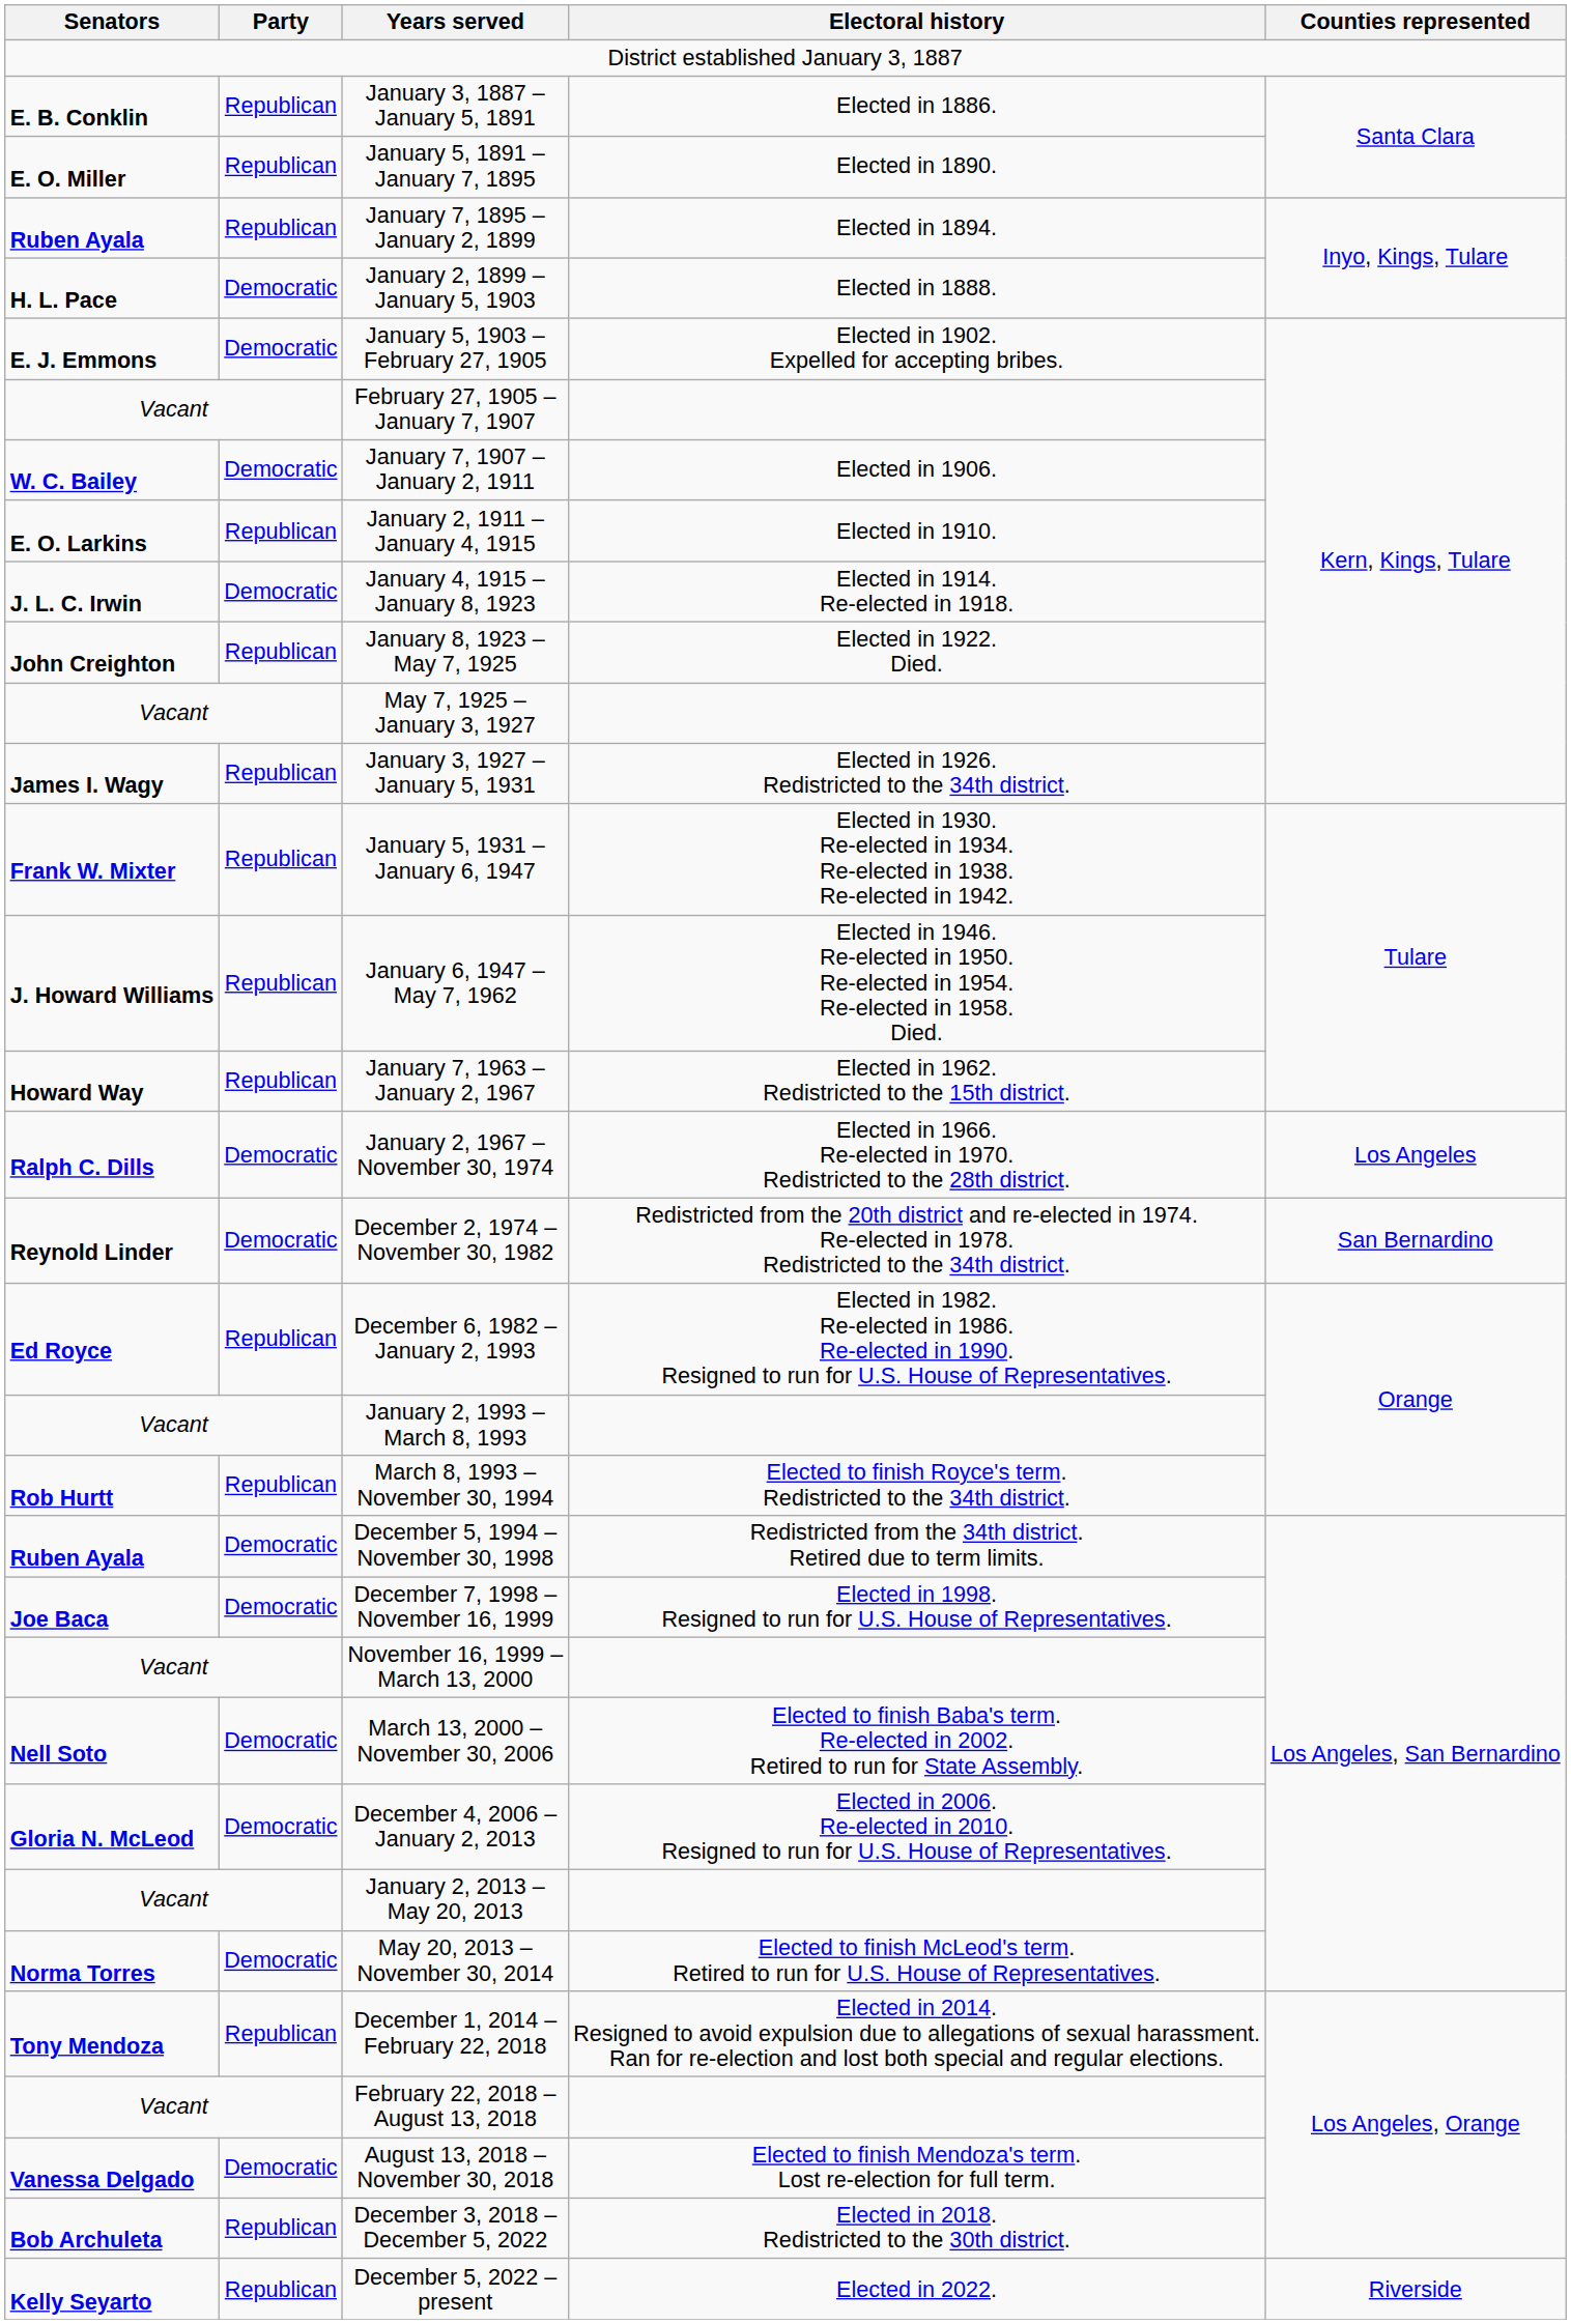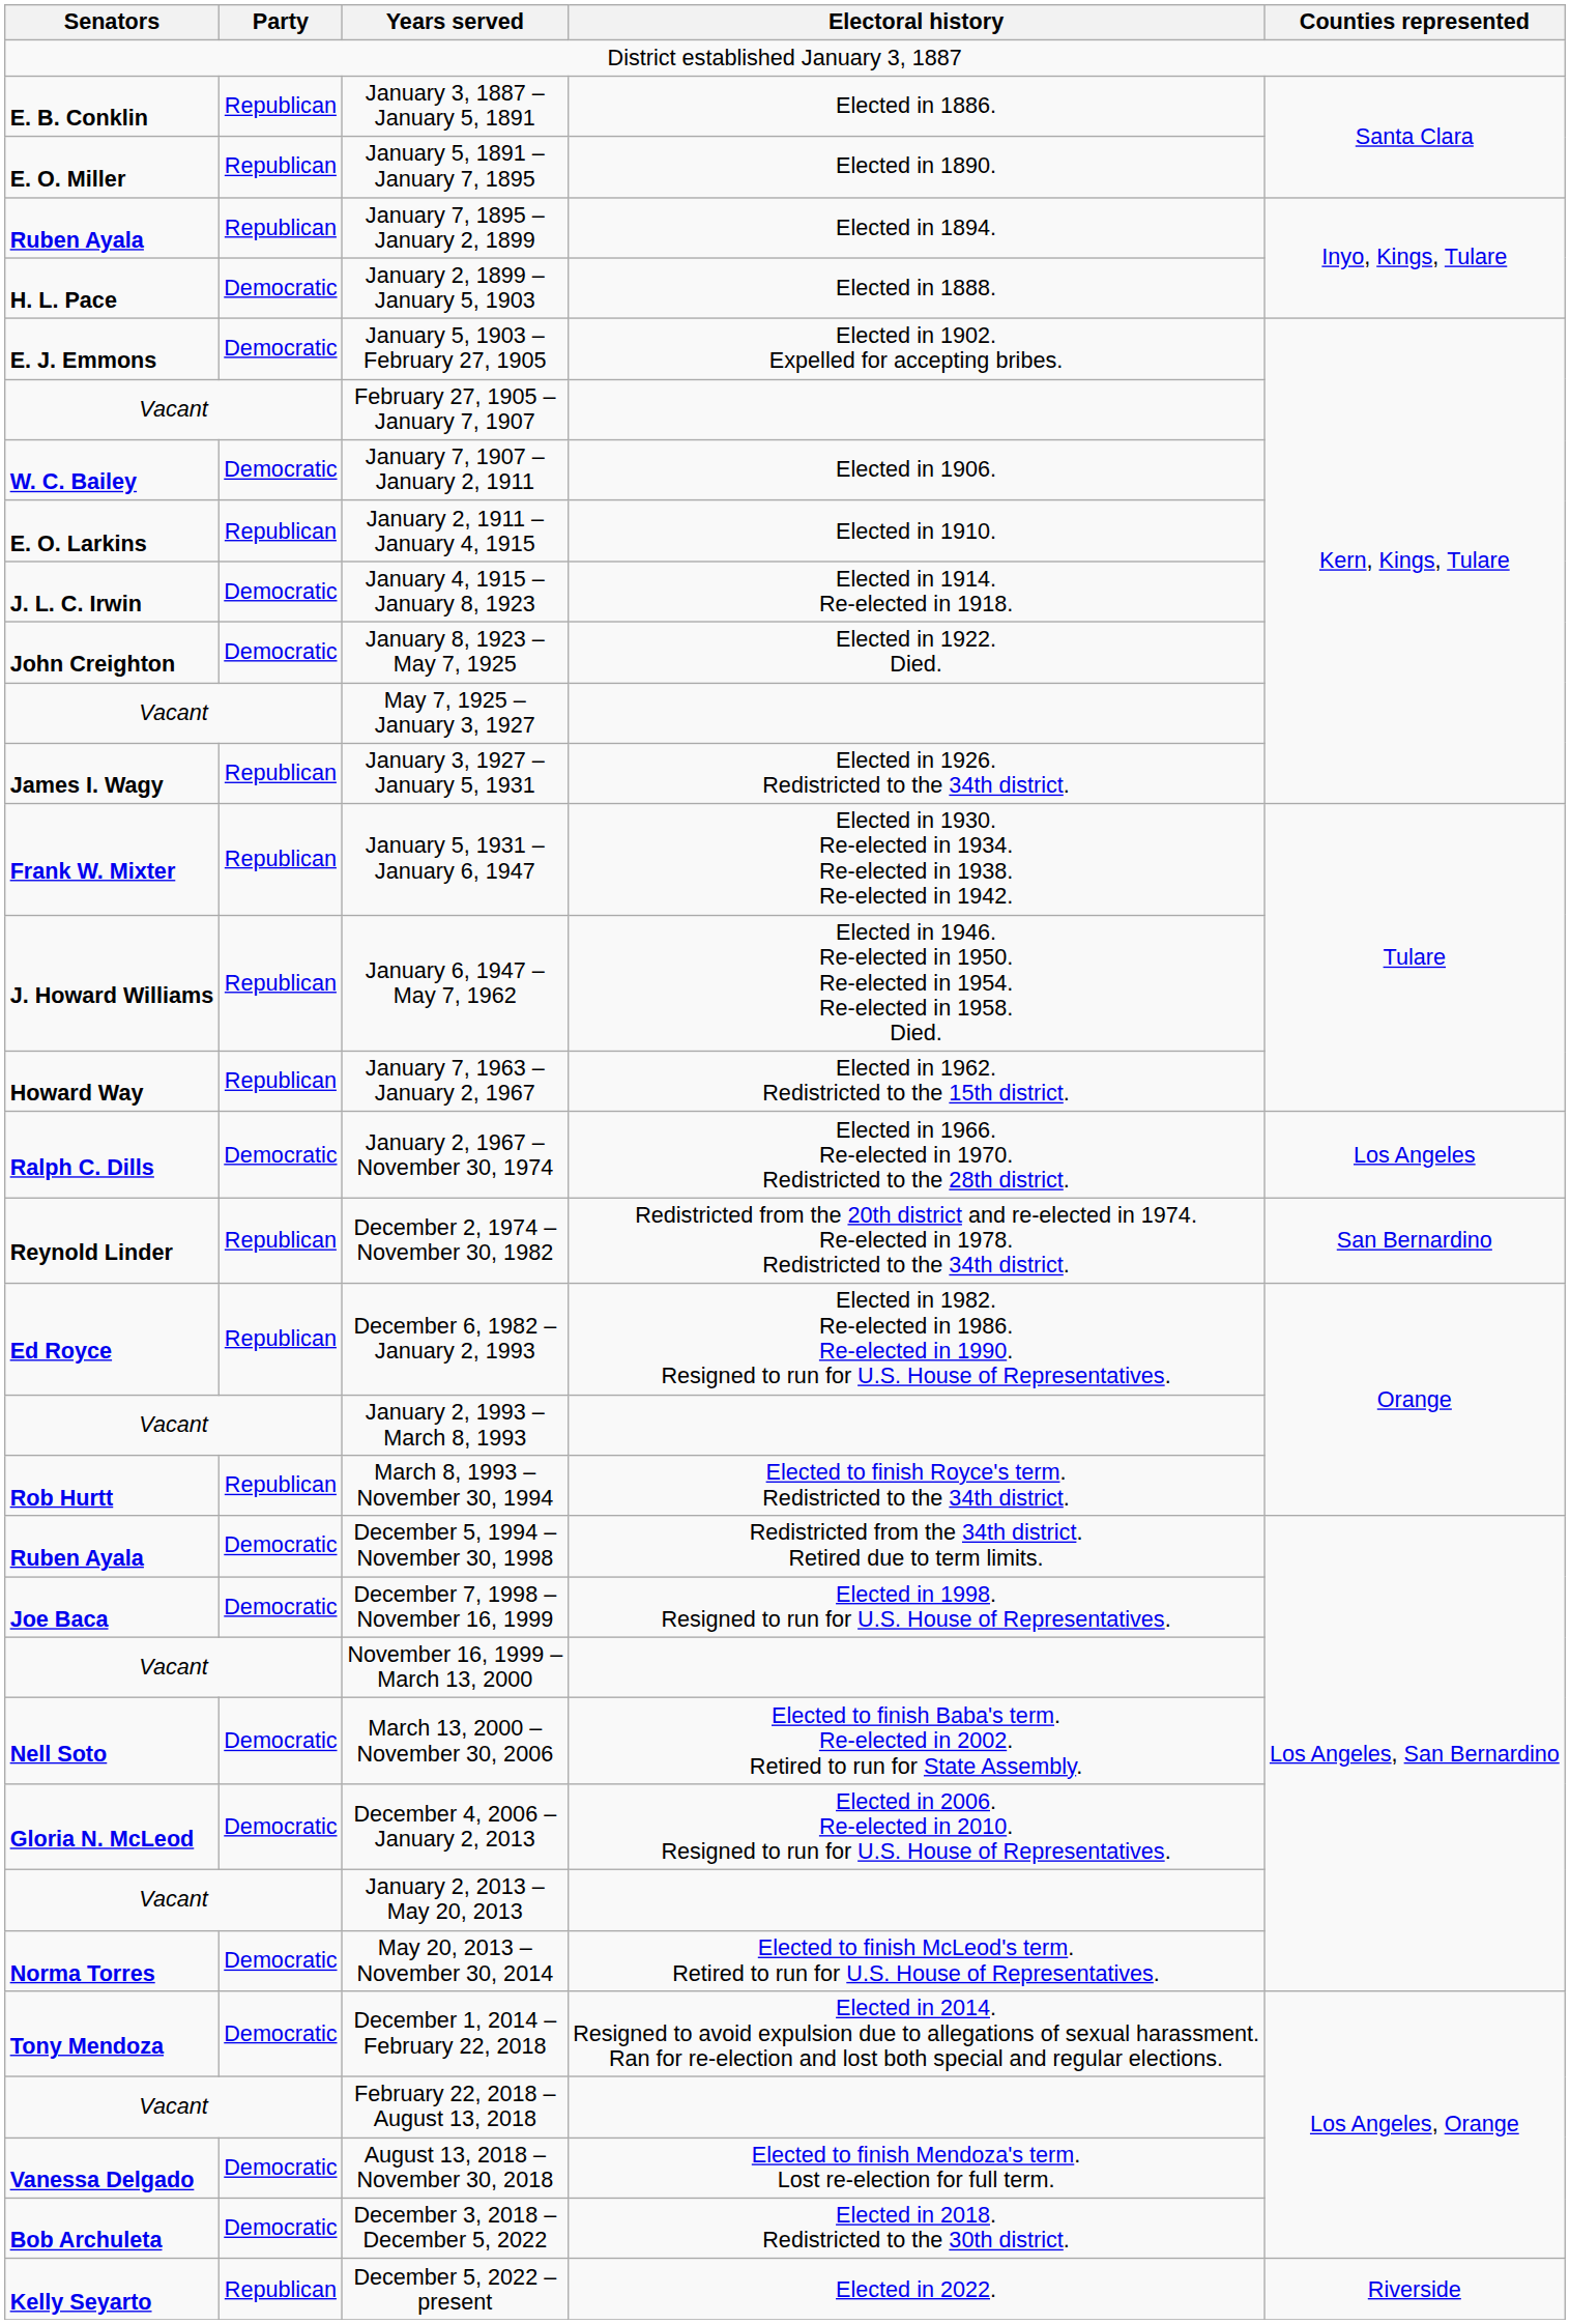January 8, 1923 – May 7, 1925 | Party: Republican -> Democratic
December 2, 1974 – November 30, 1982 | Party: Democratic -> Republican
December 1, 2014 – February 22, 2018 | Party: Republican -> Democratic
December 3, 2018 – December 5, 2022 | Party: Republican -> Democratic
